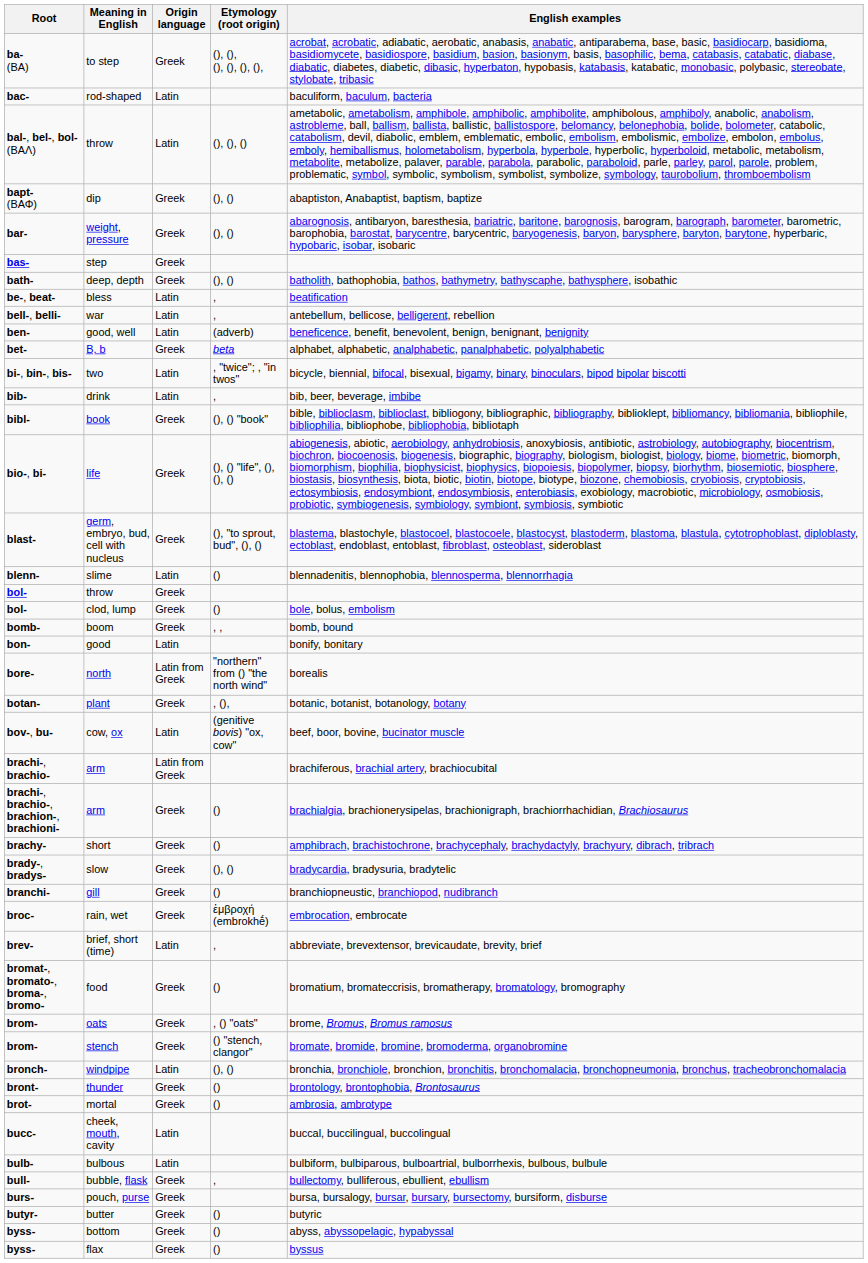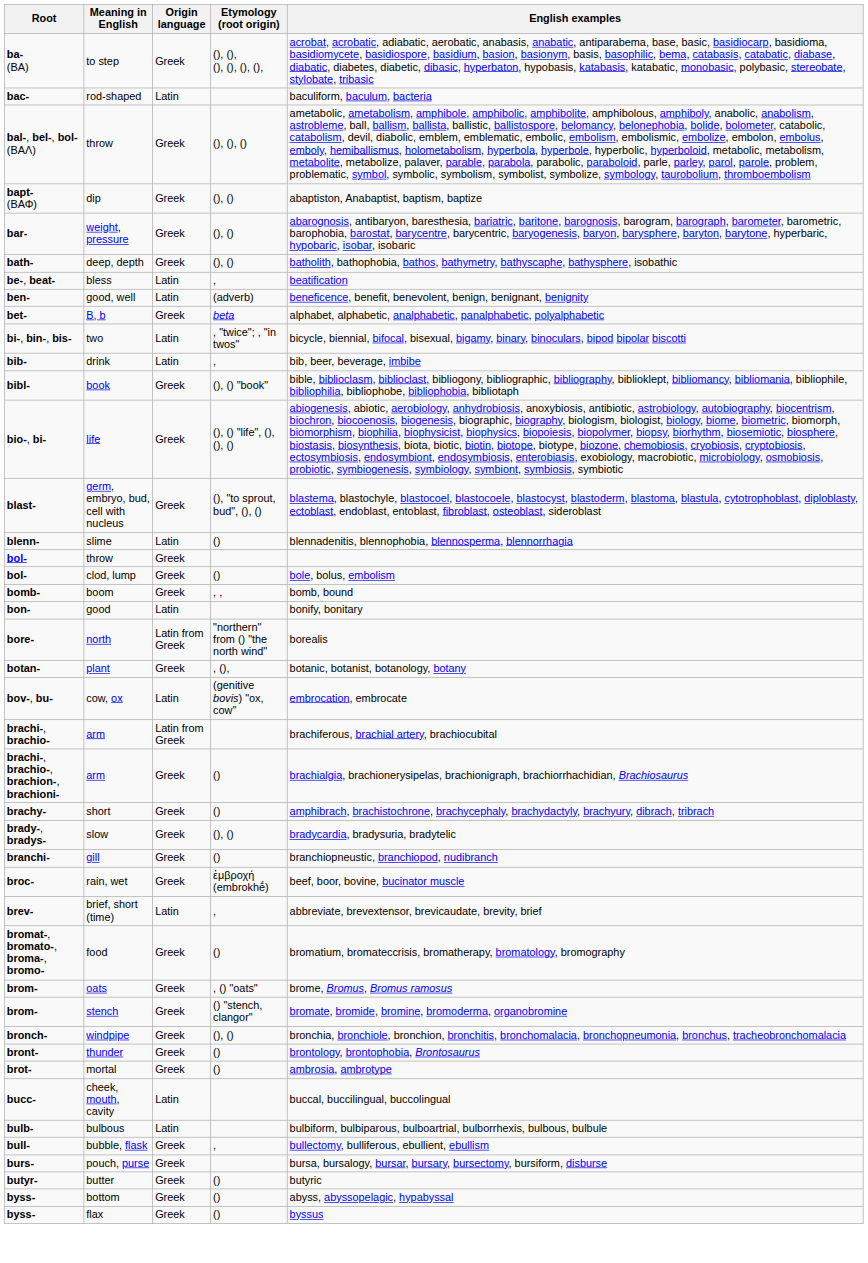bal-, bel-, bol- (ΒΑΛ) / throw | Origin language: Latin -> Greek
- row: bas- | step | Greek
- row: bell-, belli- | war | Latin | , | antebellum, bellicose, belligerent, rebellion
cow, ox | English examples: beef, boor, bovine, bucinator muscle -> embrocation, embrocate
rain, wet | English examples: embrocation, embrocate -> beef, boor, bovine, bucinator muscle
windpipe | Origin language: Latin -> Greek
